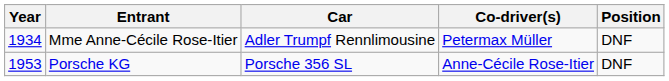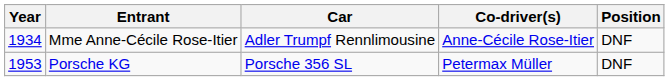Mme Anne-Cécile Rose-Itier | Co-driver(s): Petermax Müller -> Anne-Cécile Rose-Itier
Porsche KG | Co-driver(s): Anne-Cécile Rose-Itier -> Petermax Müller
